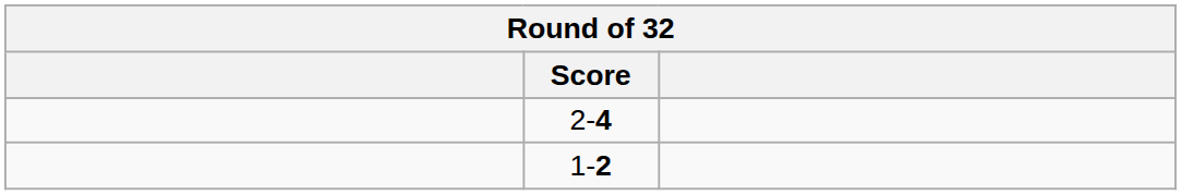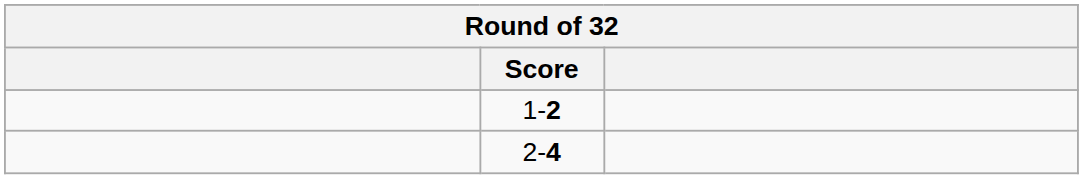rows swapped: 1-2 <-> 2-4
